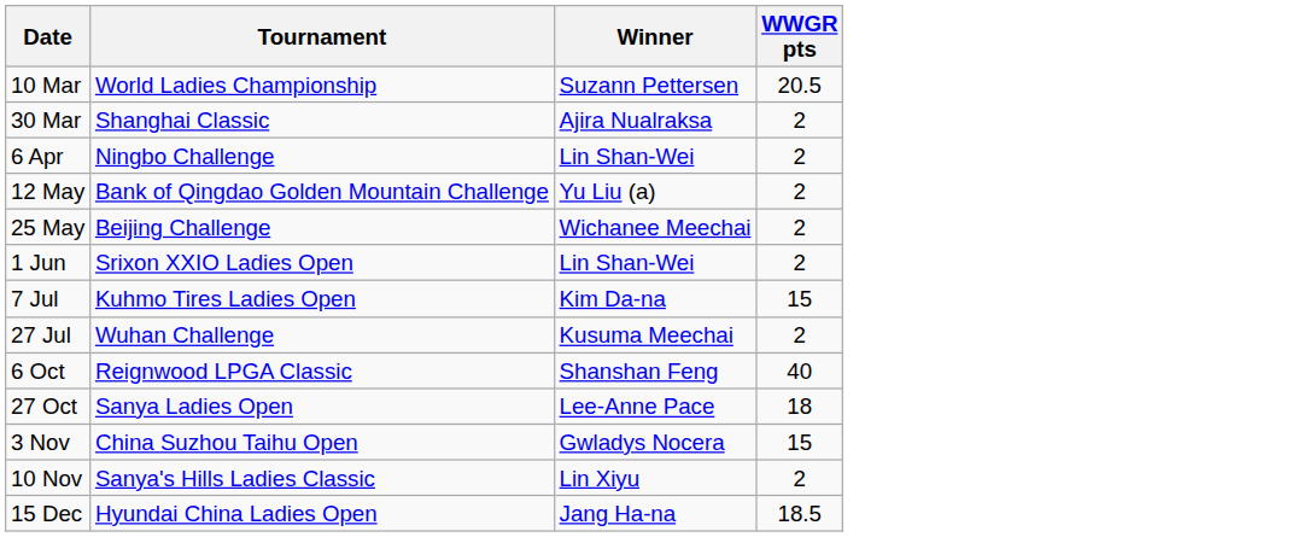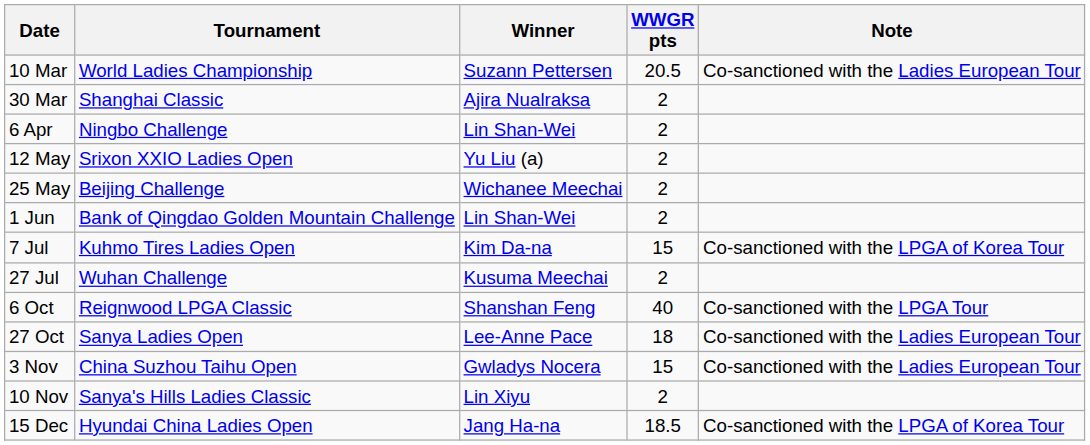+ column: Note | Co-sanctioned with the Ladies European Tour | Co-sanctioned with the LPGA of Korea Tour | Co-sanctioned with the LPGA Tour | Co-sanctioned with the Ladies European Tour | Co-sanctioned with the Ladies European Tour | Co-sanctioned with the LPGA of Korea Tour
12 May | Tournament: Bank of Qingdao Golden Mountain Challenge -> Srixon XXIO Ladies Open
1 Jun | Tournament: Srixon XXIO Ladies Open -> Bank of Qingdao Golden Mountain Challenge
